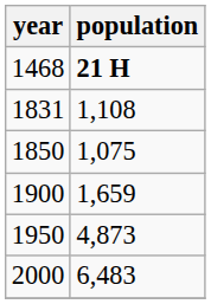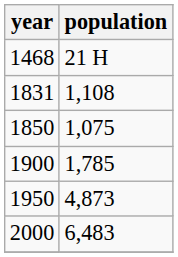1468 | population: bold -> normal
1900 | population: 1,659 -> 1,785
